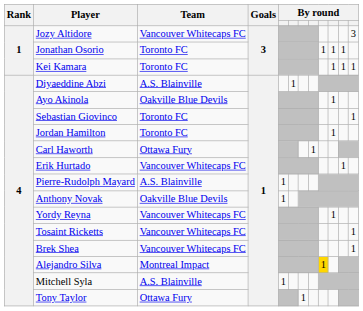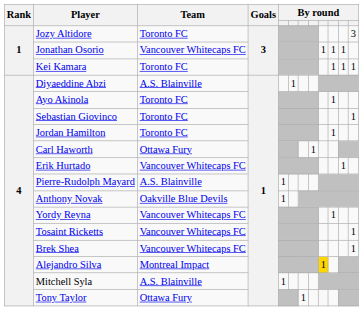Jozy Altidore | Team: Vancouver Whitecaps FC -> Toronto FC
Jonathan Osorio | Team: Toronto FC -> Vancouver Whitecaps FC
Ayo Akinola | Team: Oakville Blue Devils -> Toronto FC
